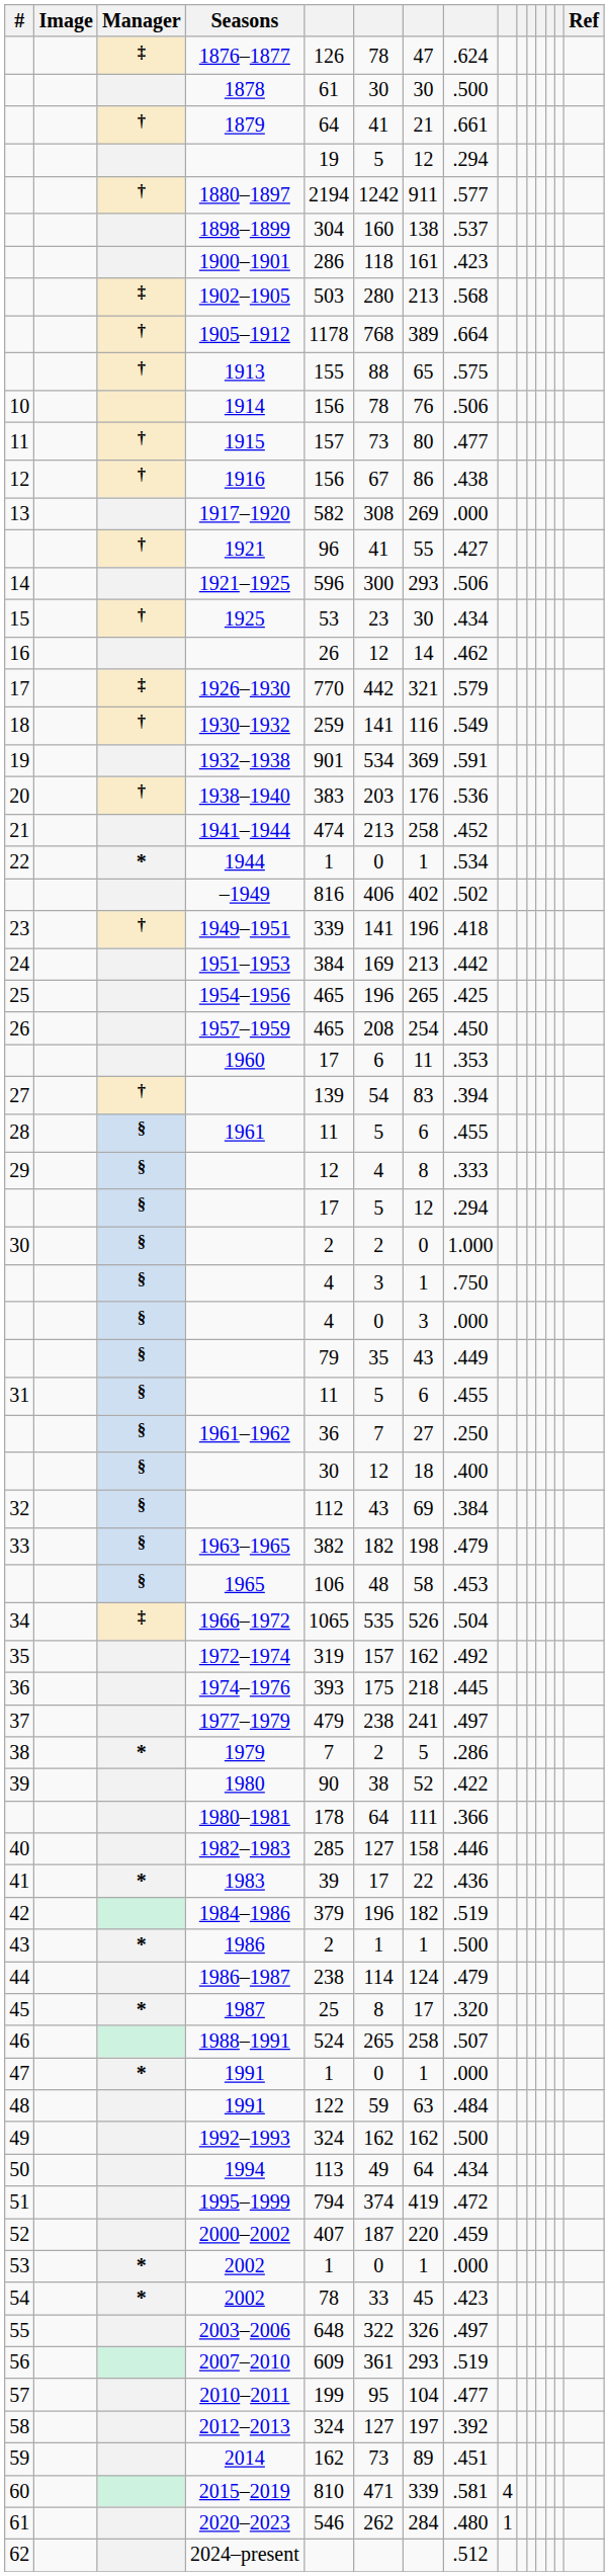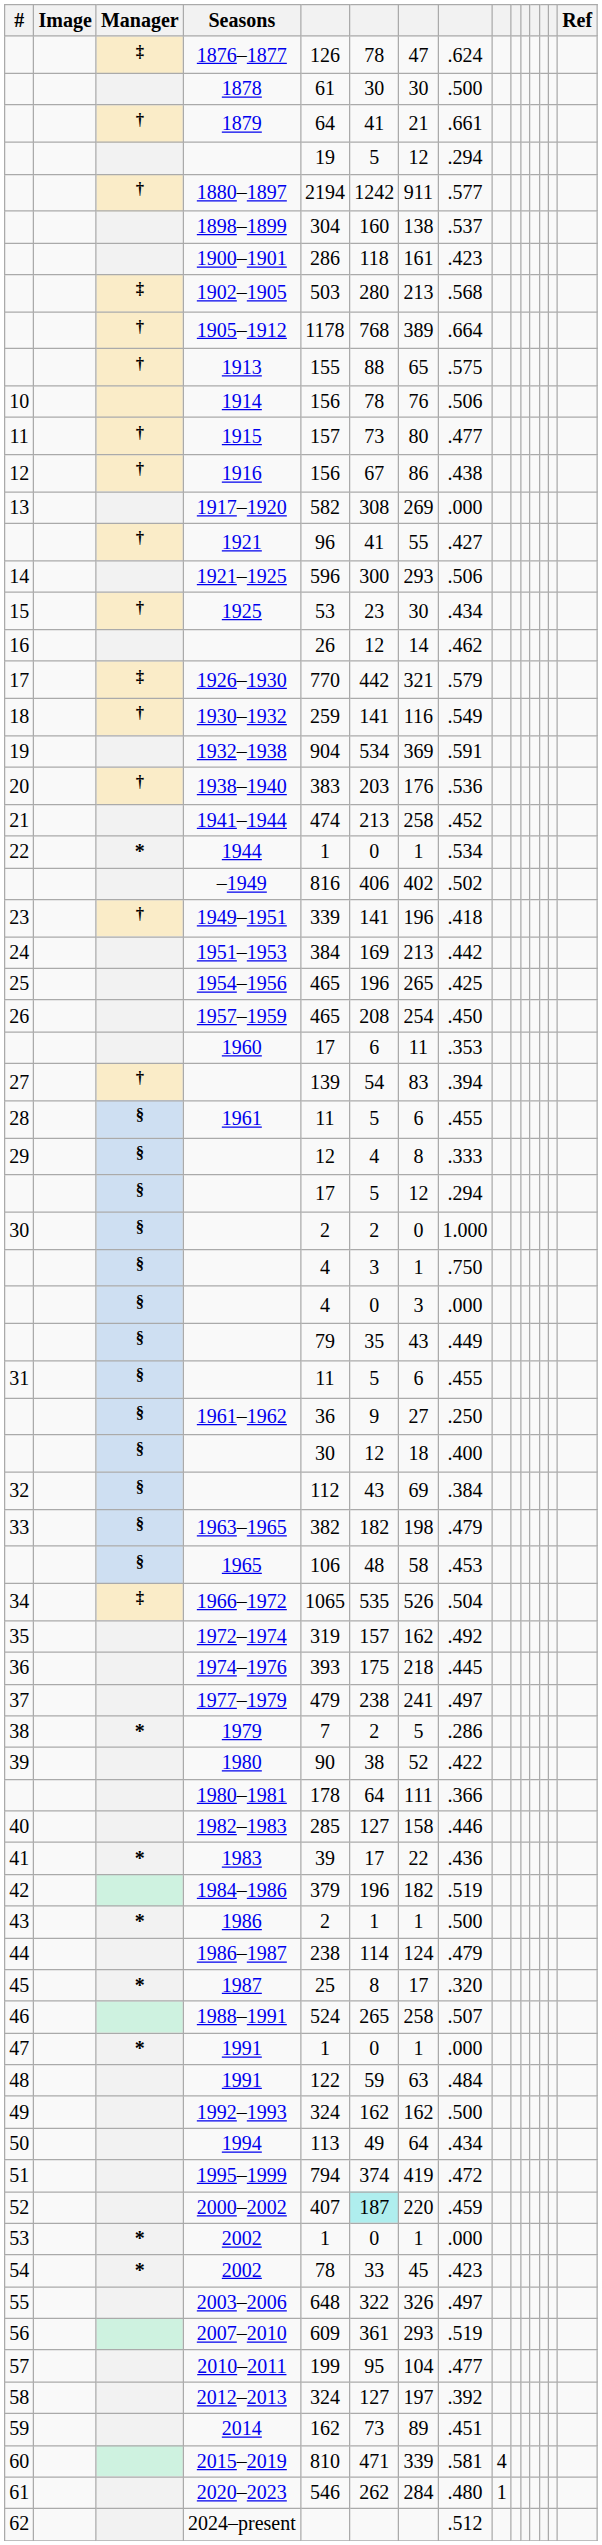1932–1938 | column 5: 901 -> 904
1961–1962 | column 6: 7 -> 9
2000–2002 | column 6: no background -> paleturquoise background
